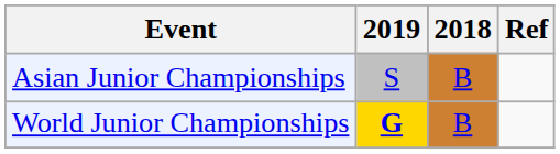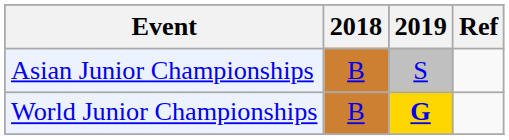columns swapped: 2018 <-> 2019
